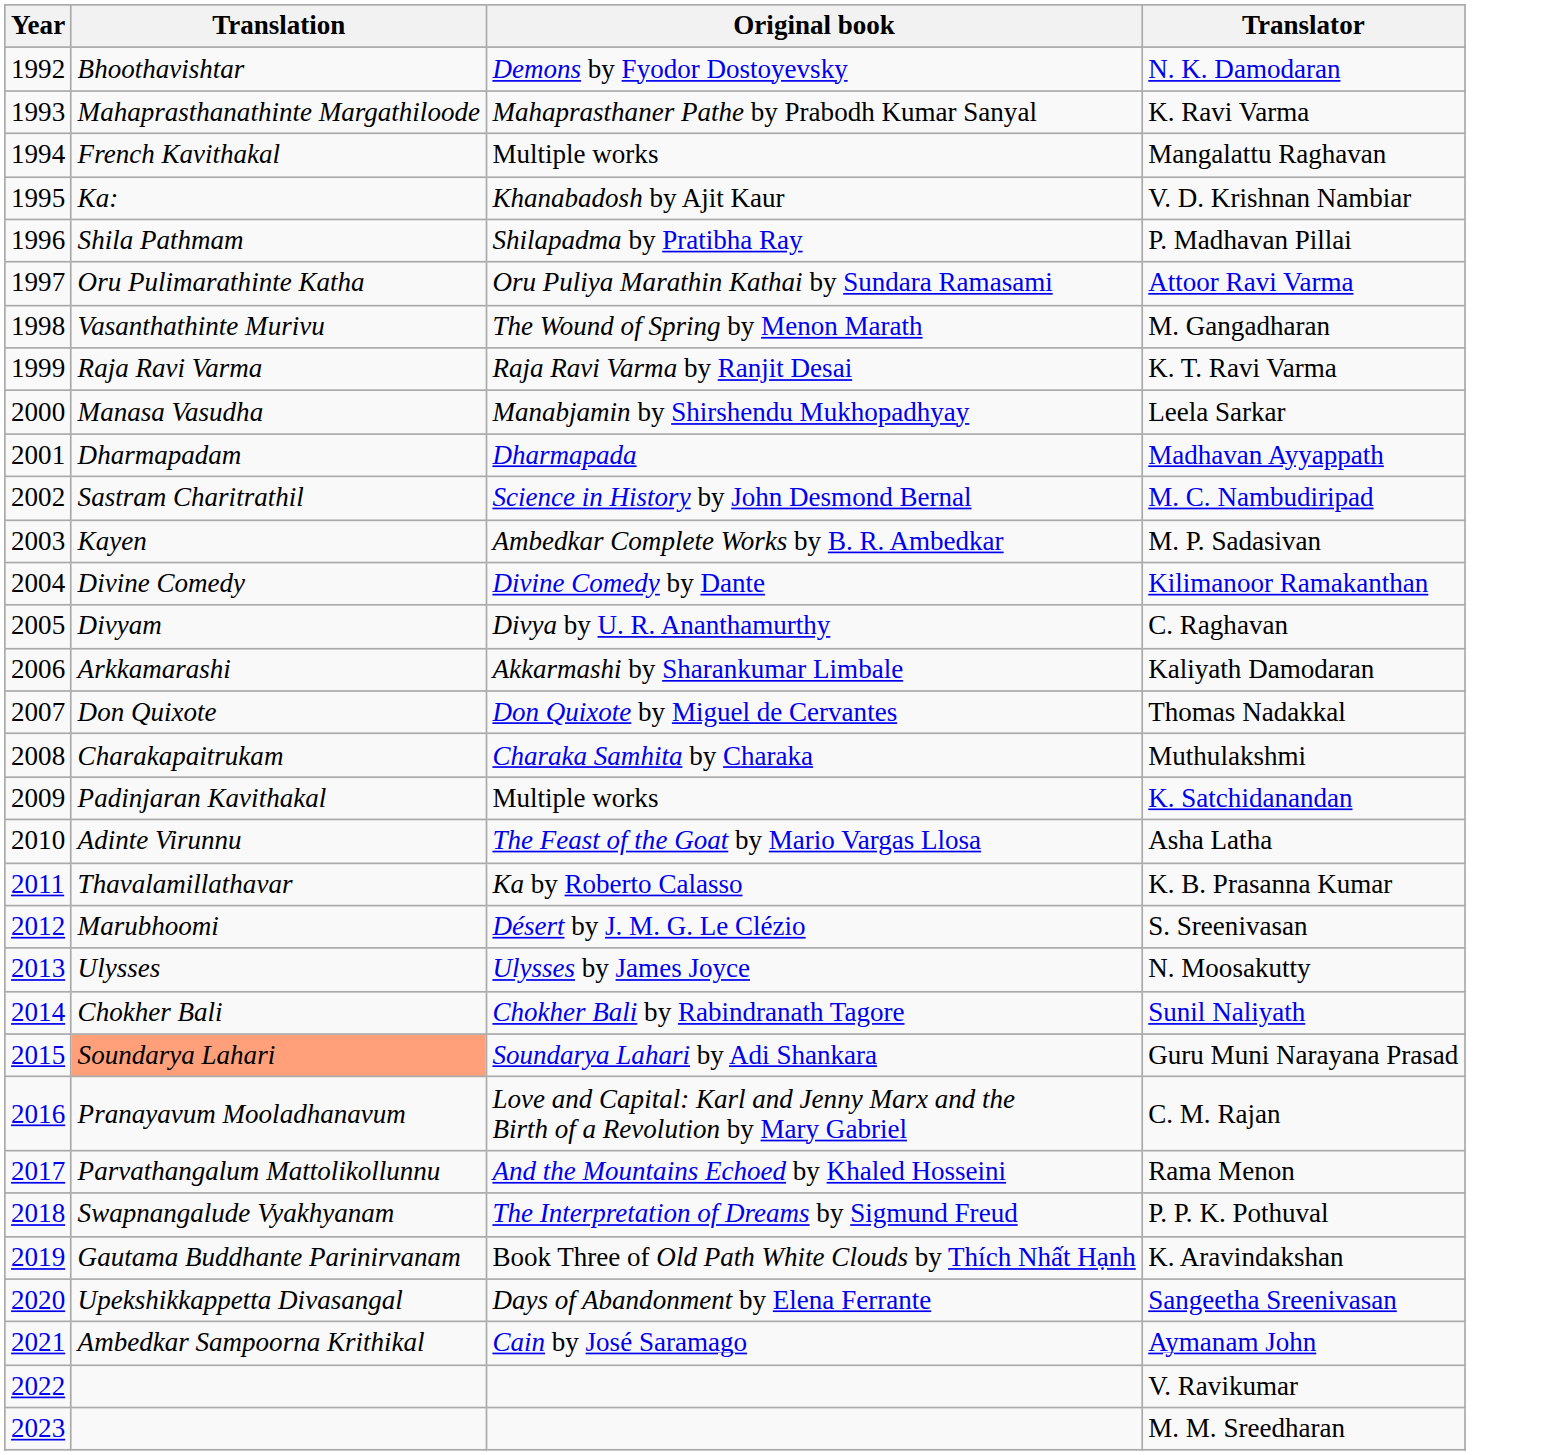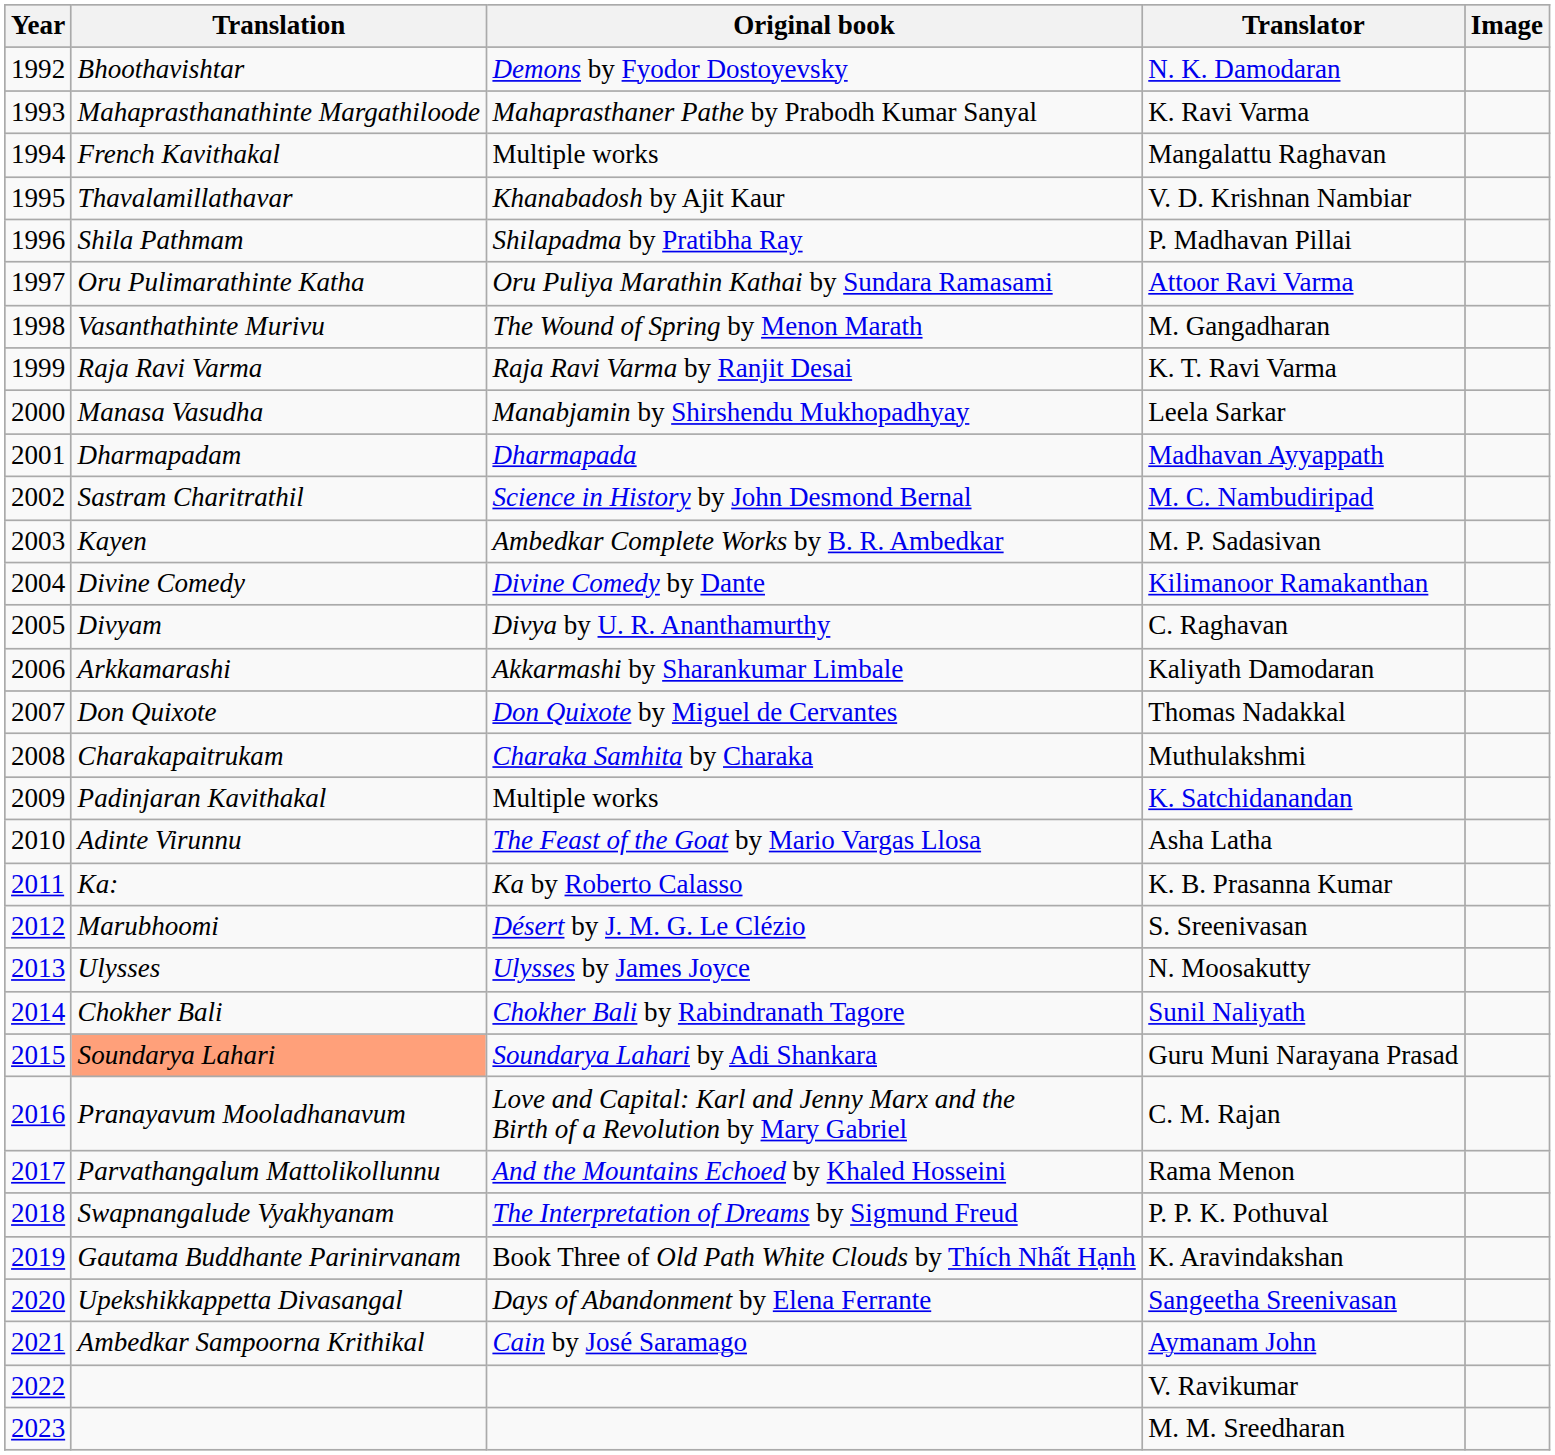+ column: Image
V. D. Krishnan Nambiar | Translation: Ka: -> Thavalamillathavar
K. B. Prasanna Kumar | Translation: Thavalamillathavar -> Ka:
